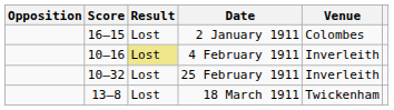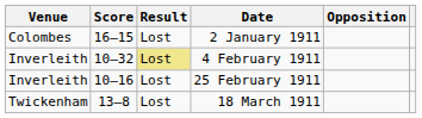columns swapped: Opposition <-> Venue
4 February 1911 | Score: 10–16 -> 10–32
25 February 1911 | Score: 10–32 -> 10–16
